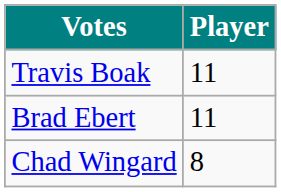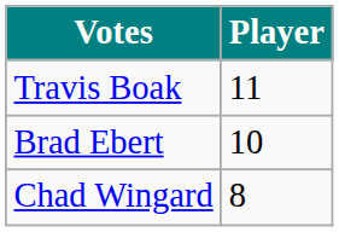Brad Ebert | Player: 11 -> 10
